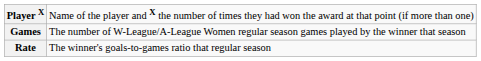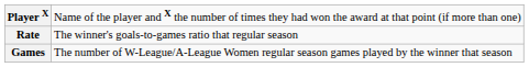rows swapped: Games <-> Rate
